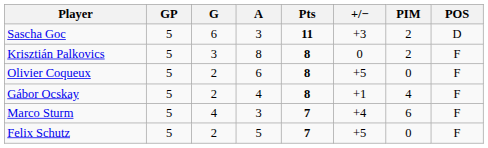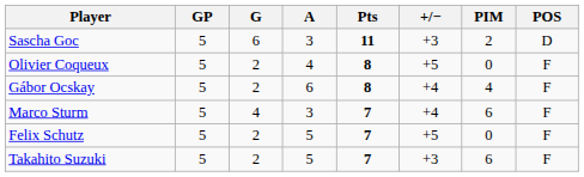- row: Krisztián Palkovics | 5 | 3 | 8 | 8 | 0 | 2 | F
Olivier Coqueux | A: 6 -> 4
Gábor Ocskay | A: 4 -> 6
Gábor Ocskay | +/−: +1 -> +4
+ row: Takahito Suzuki | 5 | 2 | 5 | 7 | +3 | 6 | F
